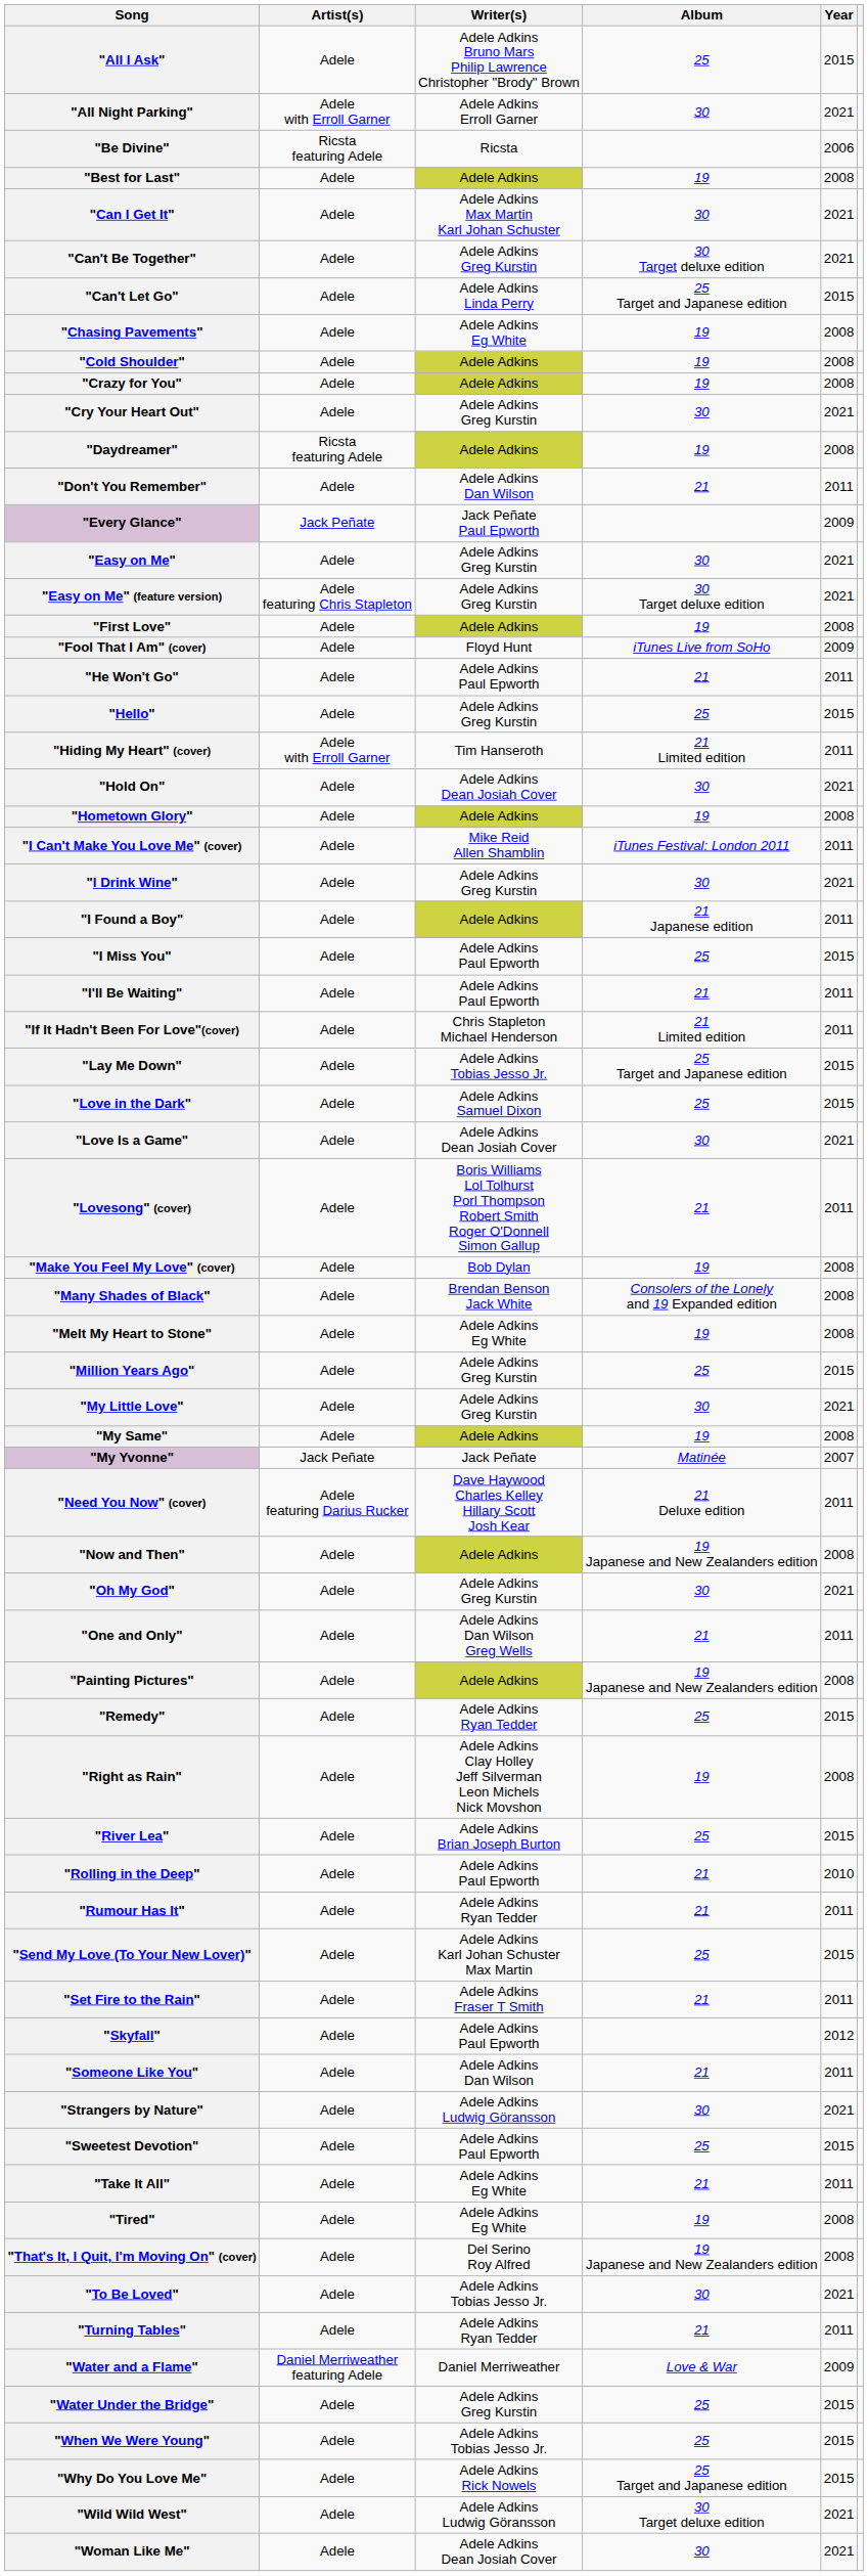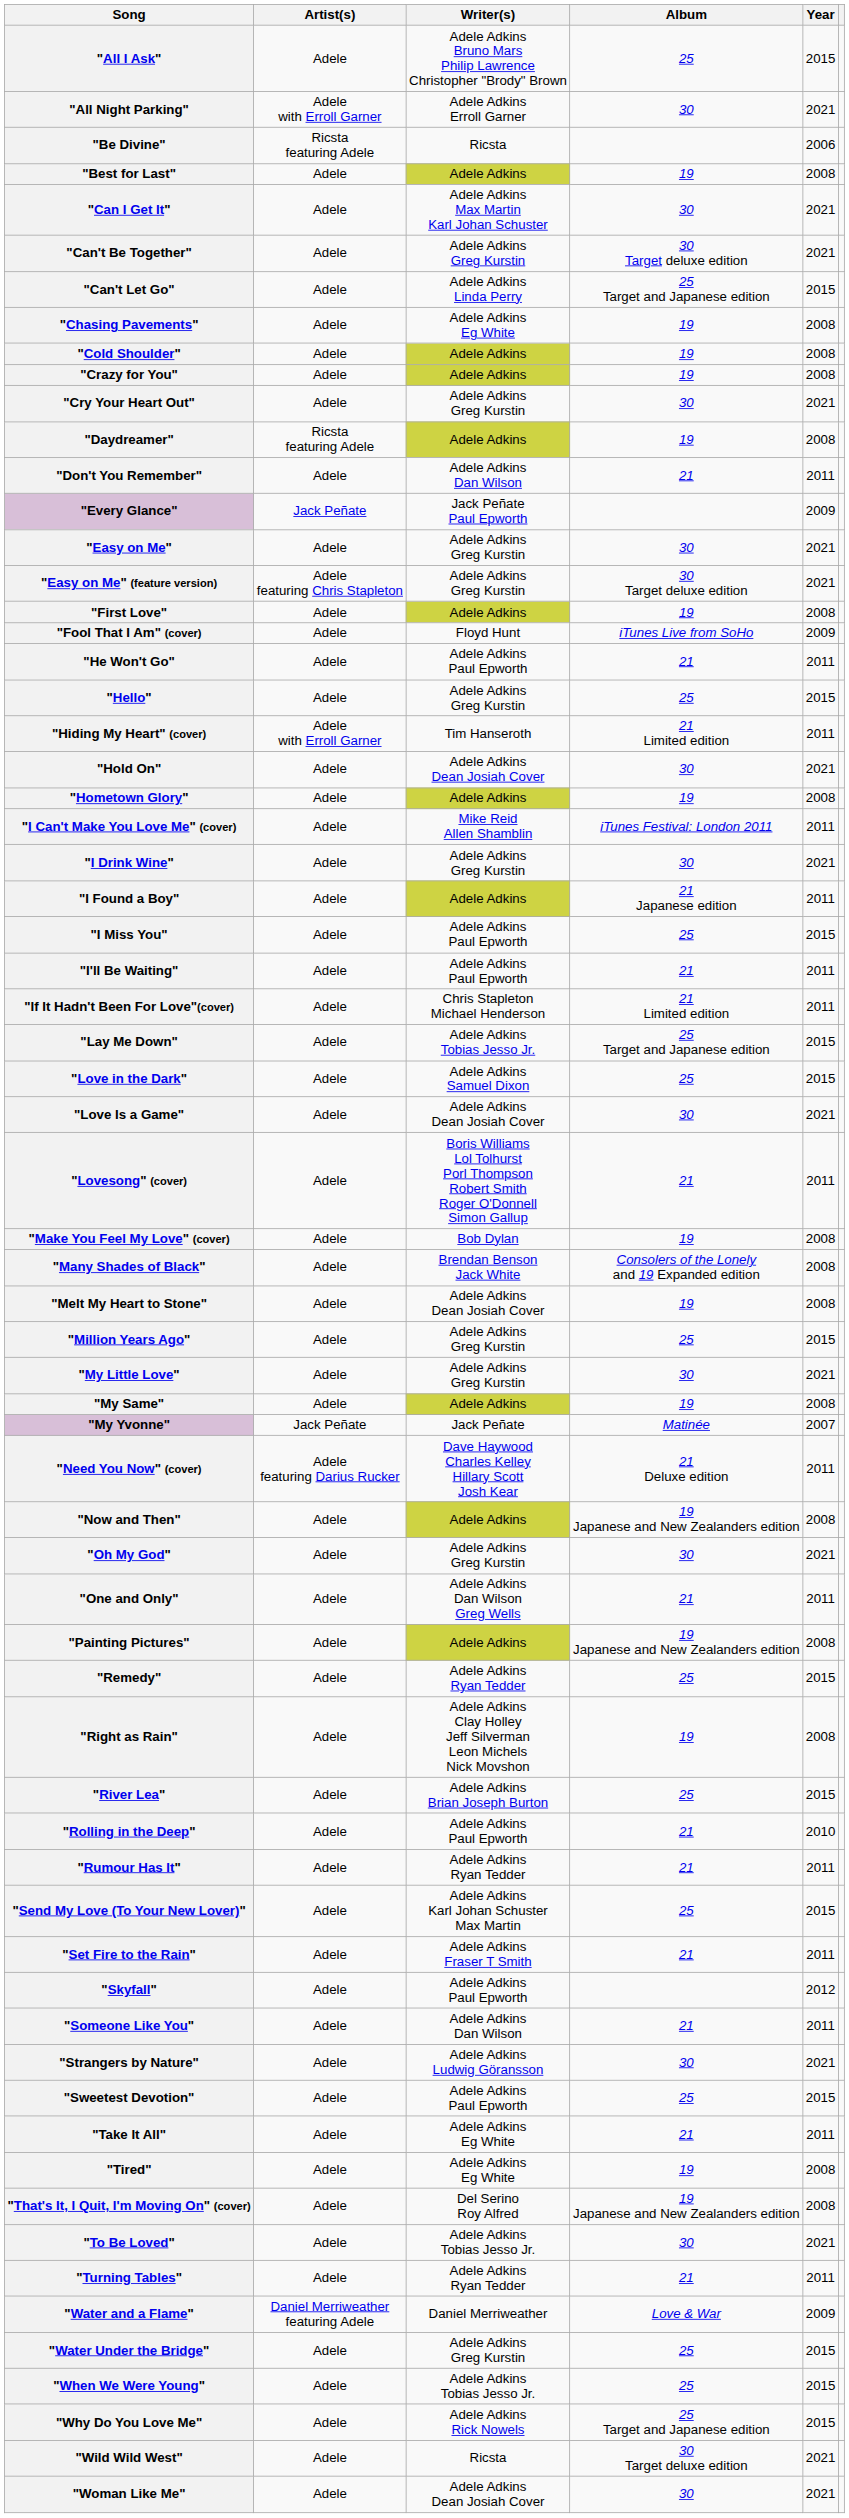"Melt My Heart to Stone" | Writer(s): Adele Adkins Eg White -> Adele Adkins Dean Josiah Cover
"Wild Wild West" | Writer(s): Adele Adkins Ludwig Göransson -> Ricsta
